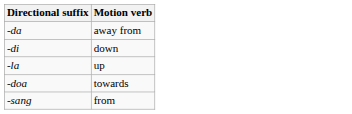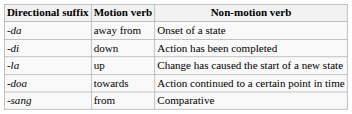+ column: Non-motion verb | Onset of a state | Action has been completed | Change has caused the start of a new state | Action continued to a certain point in time | Comparative
